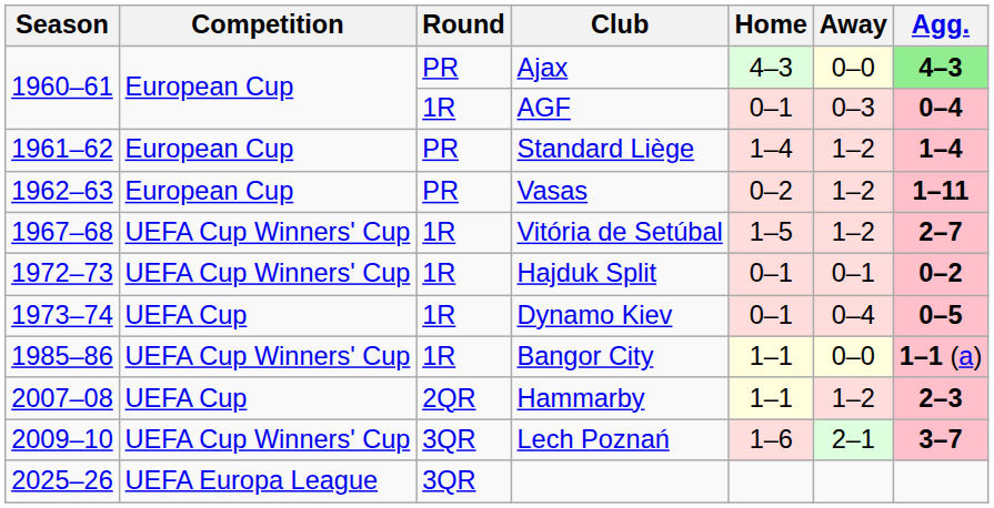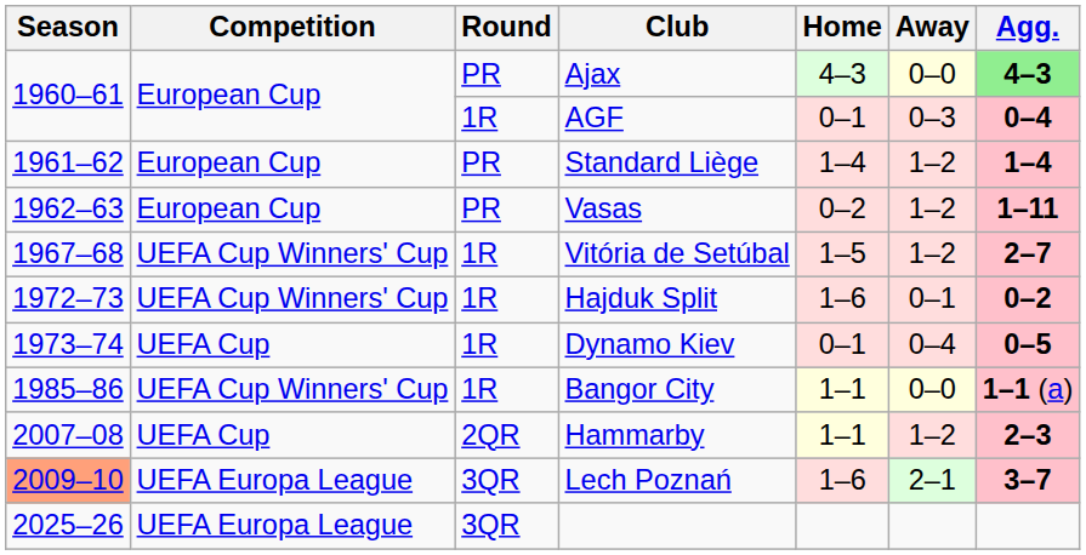Hajduk Split | Home: 0–1 -> 1–6
Lech Poznań | Season: no background -> lightsalmon background
Lech Poznań | Competition: UEFA Cup Winners' Cup -> UEFA Europa League
